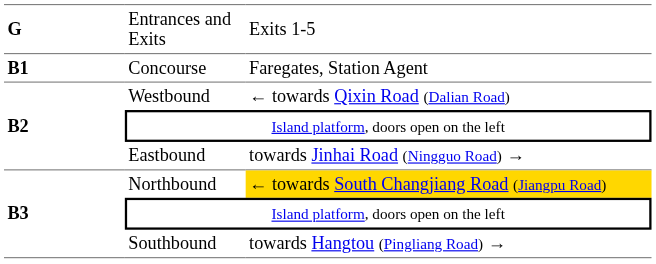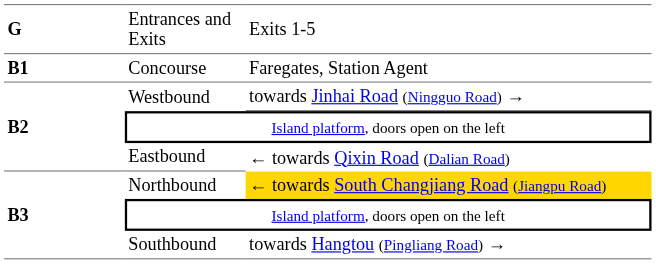Westbound | column 3: ← towards Qixin Road (Dalian Road) -> towards Jinhai Road (Ningguo Road) →
Eastbound | column 3: towards Jinhai Road (Ningguo Road) → -> ← towards Qixin Road (Dalian Road)
